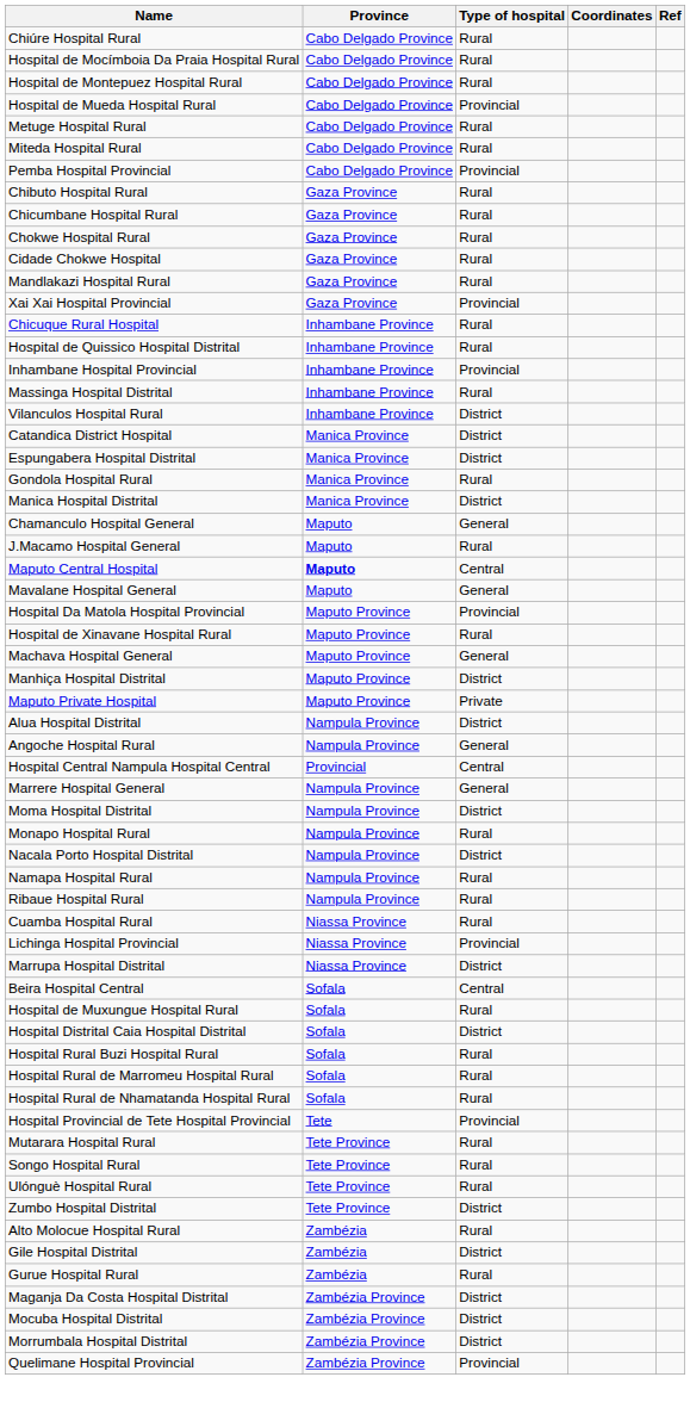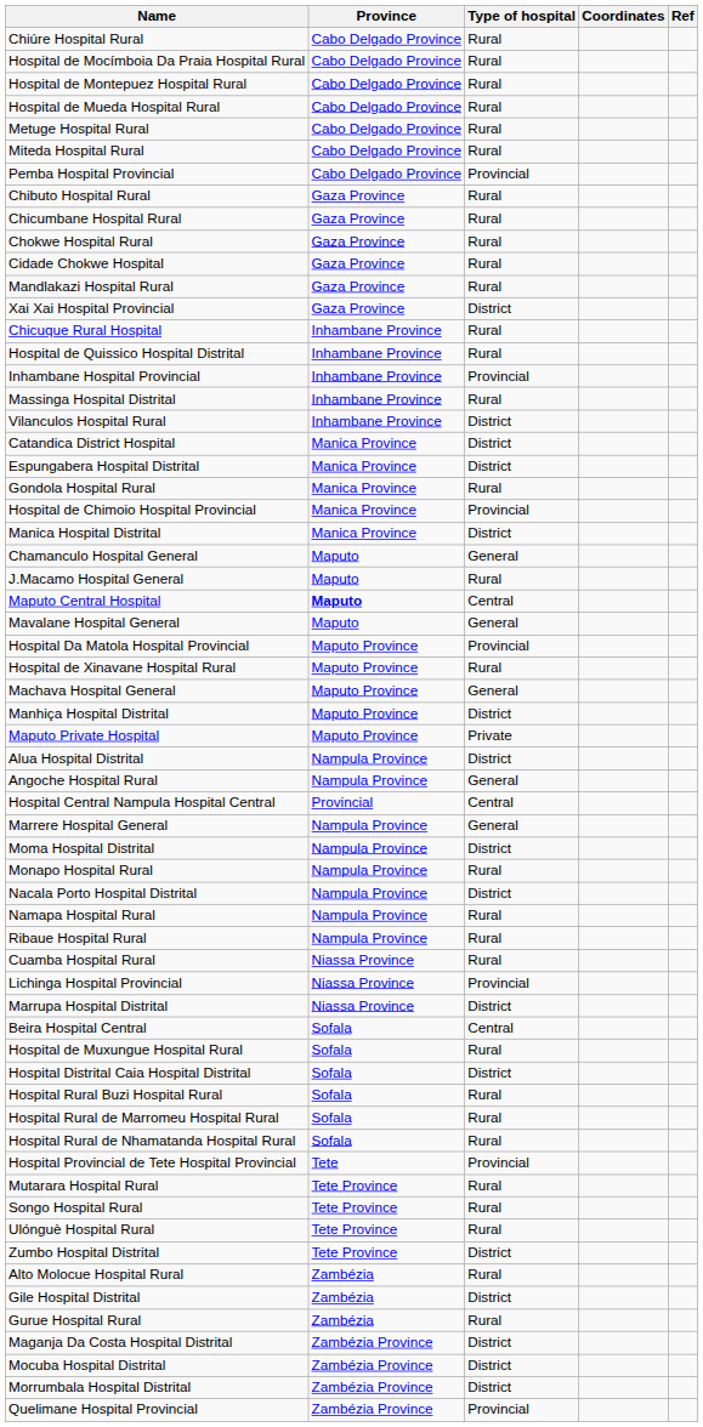Hospital de Mueda Hospital Rural | Type of hospital: Provincial -> Rural
Xai Xai Hospital Provincial | Type of hospital: Provincial -> District
+ row: Hospital de Chimoio Hospital Provincial | Manica Province | Provincial
